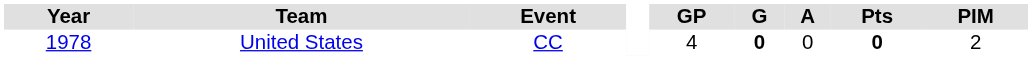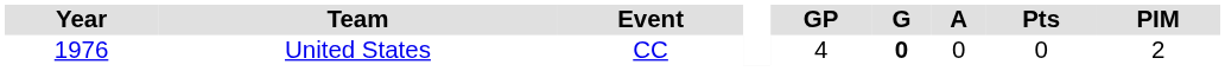United States | Year: 1978 -> 1976
United States | Pts: bold -> normal
